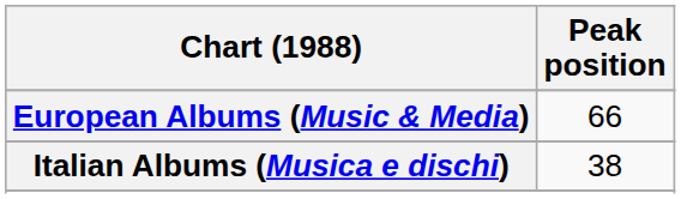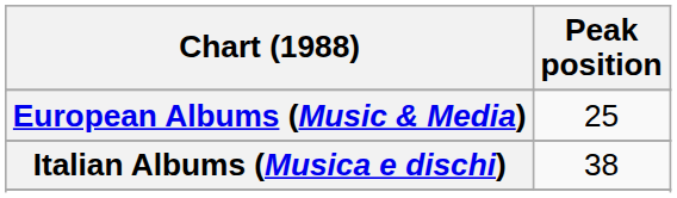European Albums (Music & Media) | Peak position: 66 -> 25
